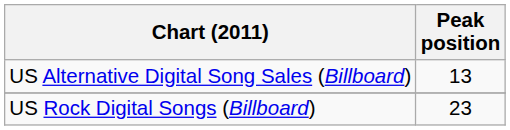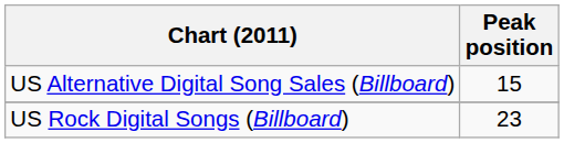US Alternative Digital Song Sales (Billboard) | Peak position: 13 -> 15
